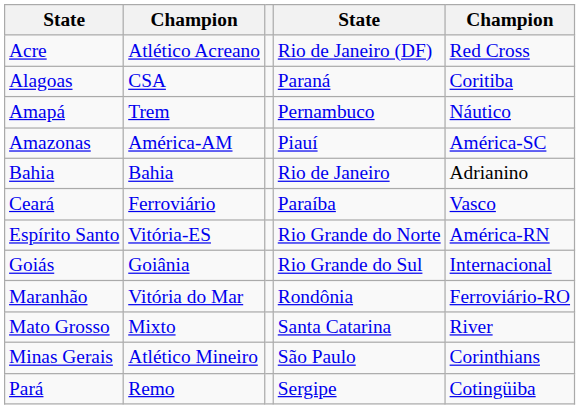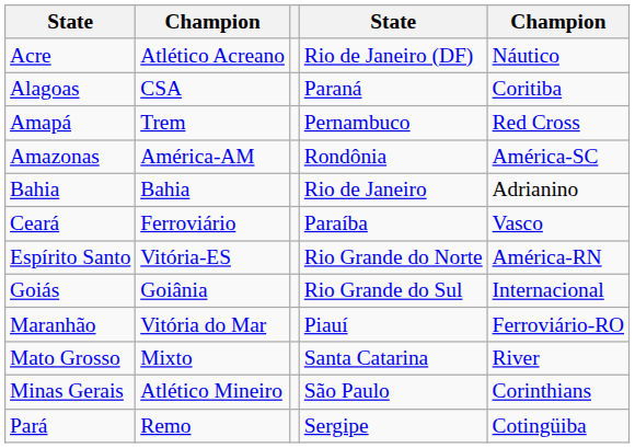Acre | column 5: Red Cross -> Náutico
Amapá | column 5: Náutico -> Red Cross
Amazonas | column 4: Piauí -> Rondônia
Maranhão | column 4: Rondônia -> Piauí
